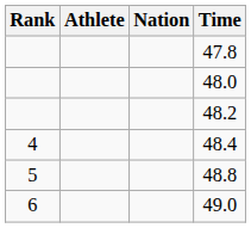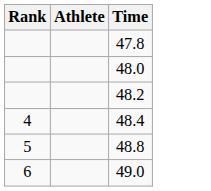- column: Nation
